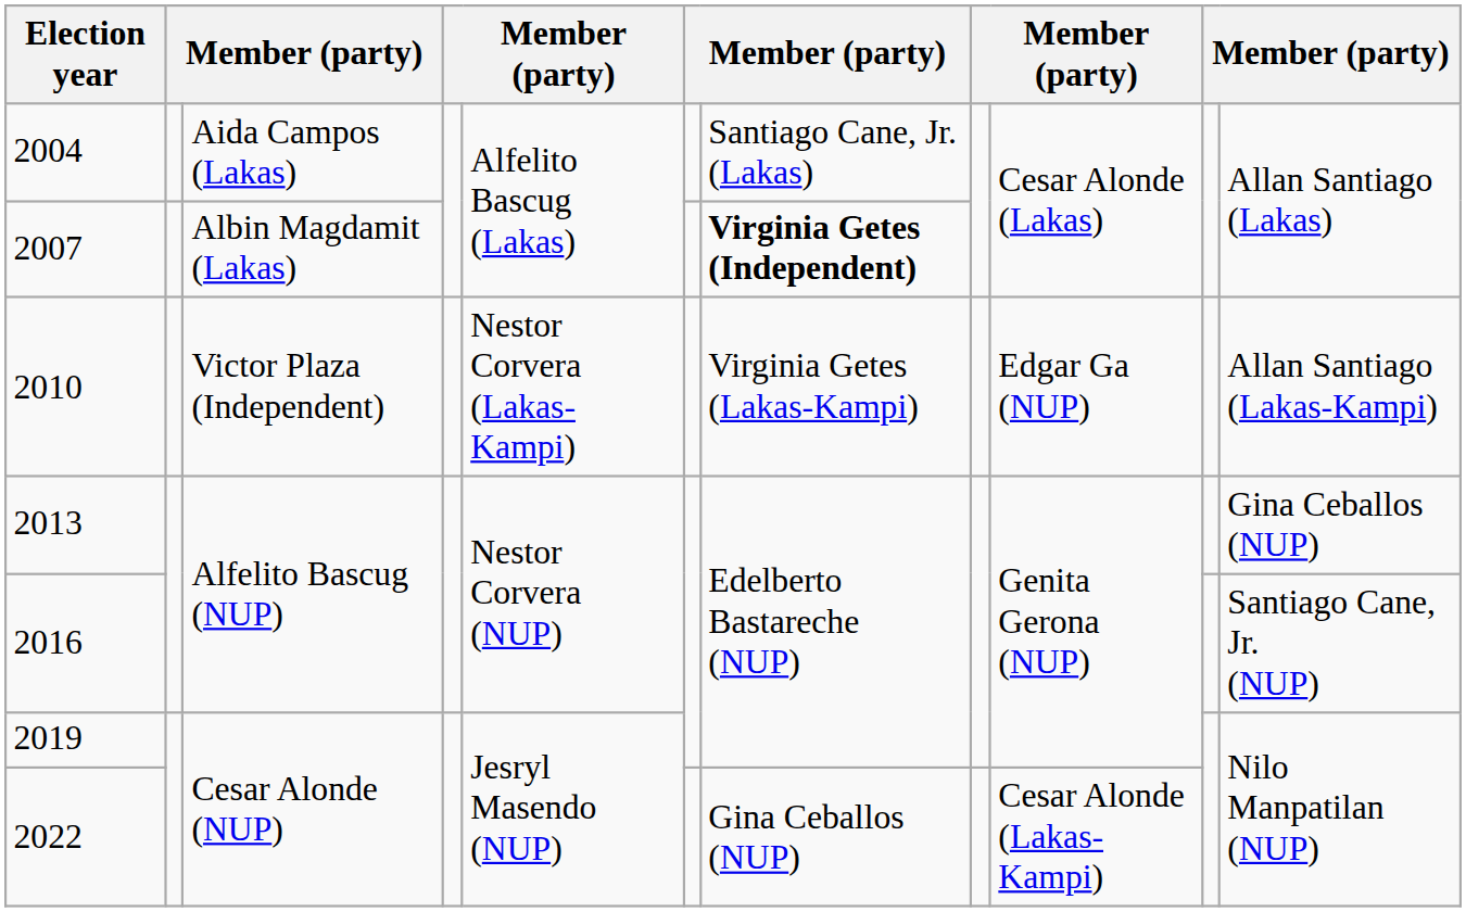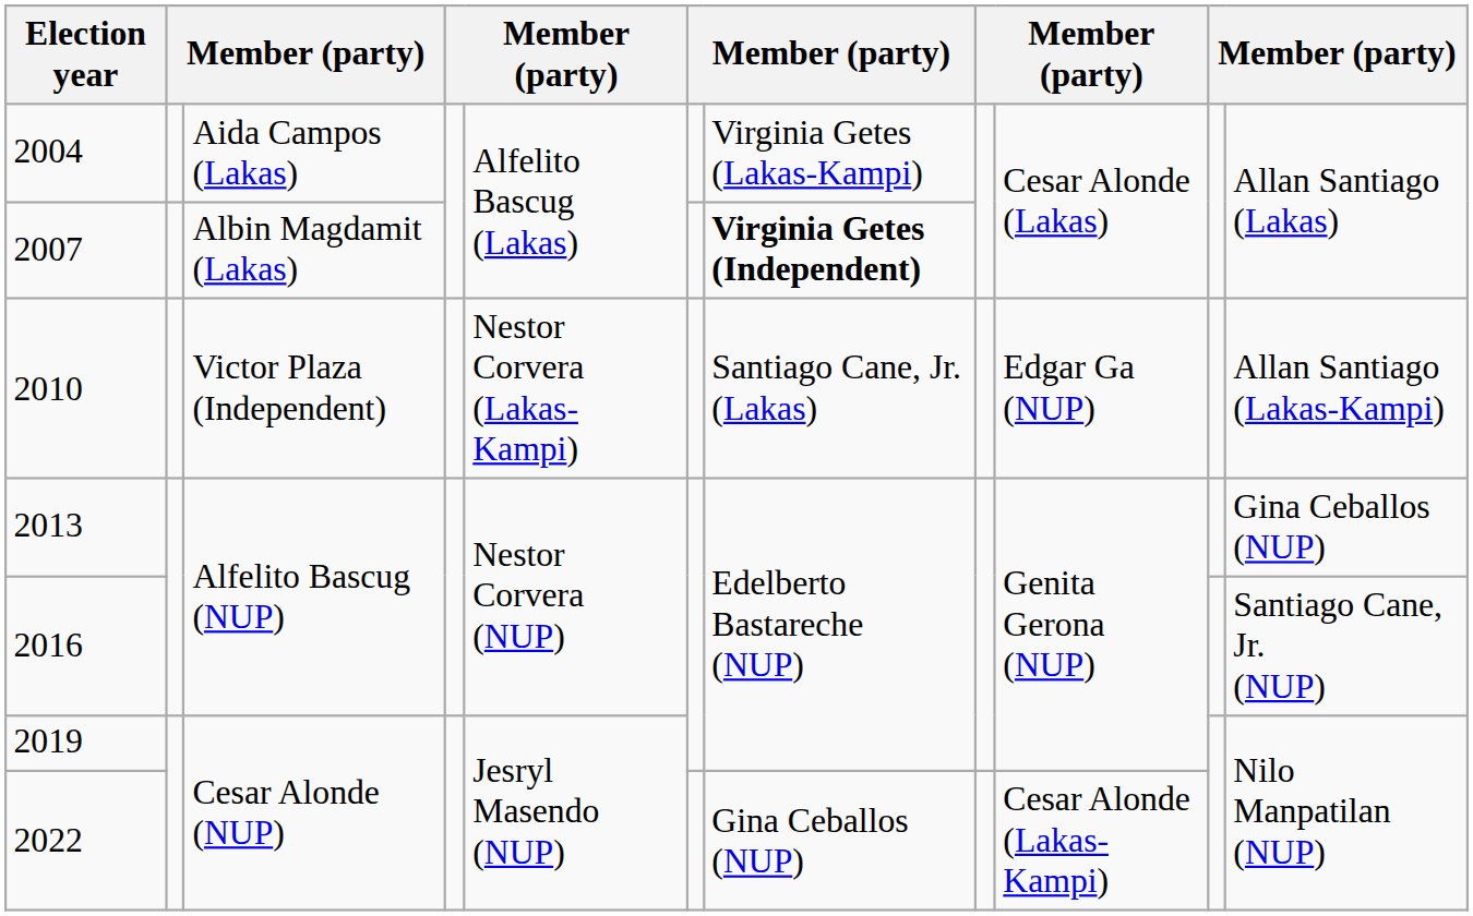2004 | column 7: Santiago Cane, Jr. (Lakas) -> Virginia Getes (Lakas-Kampi)
2010 | column 7: Virginia Getes (Lakas-Kampi) -> Santiago Cane, Jr. (Lakas)
